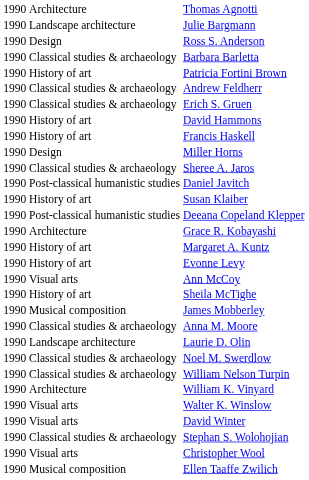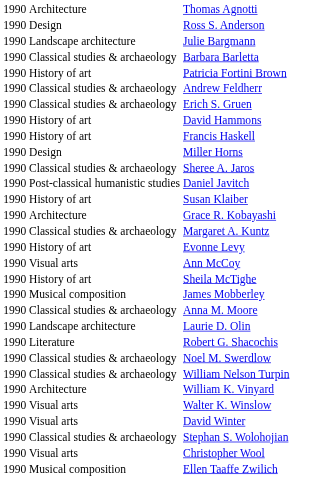rows swapped: Ross S. Anderson <-> Julie Bargmann
- row: 1990 | Post-classical humanistic studies | Deeana Copeland Klepper
Margaret A. Kuntz | column 2: History of art -> Classical studies & archaeology
+ row: 1990 | Literature | Robert G. Shacochis
